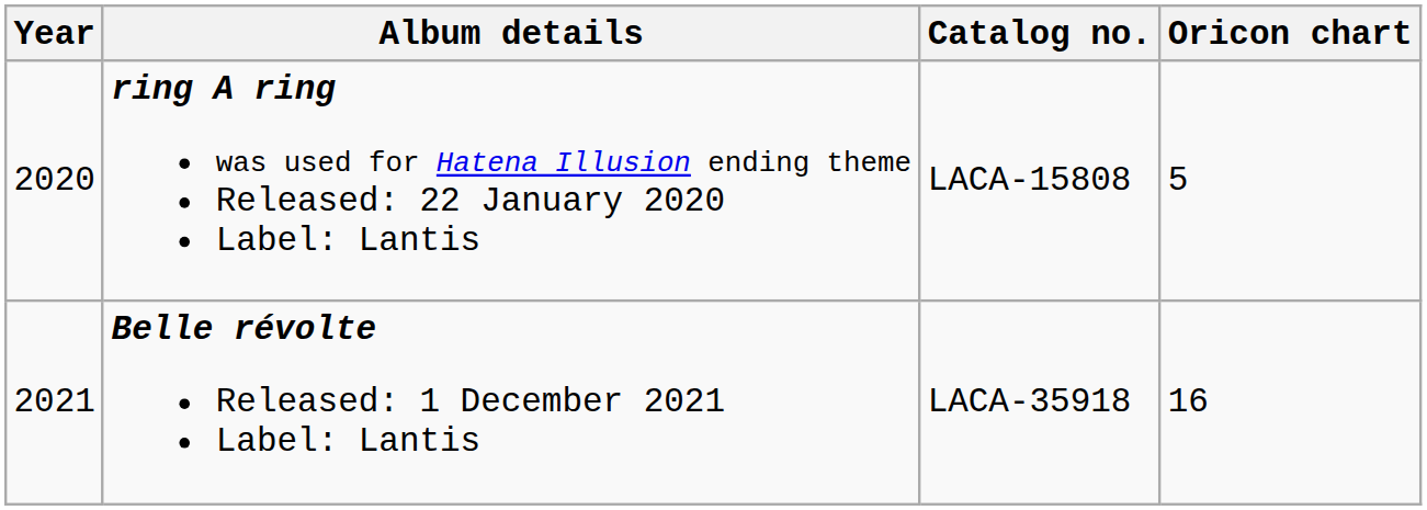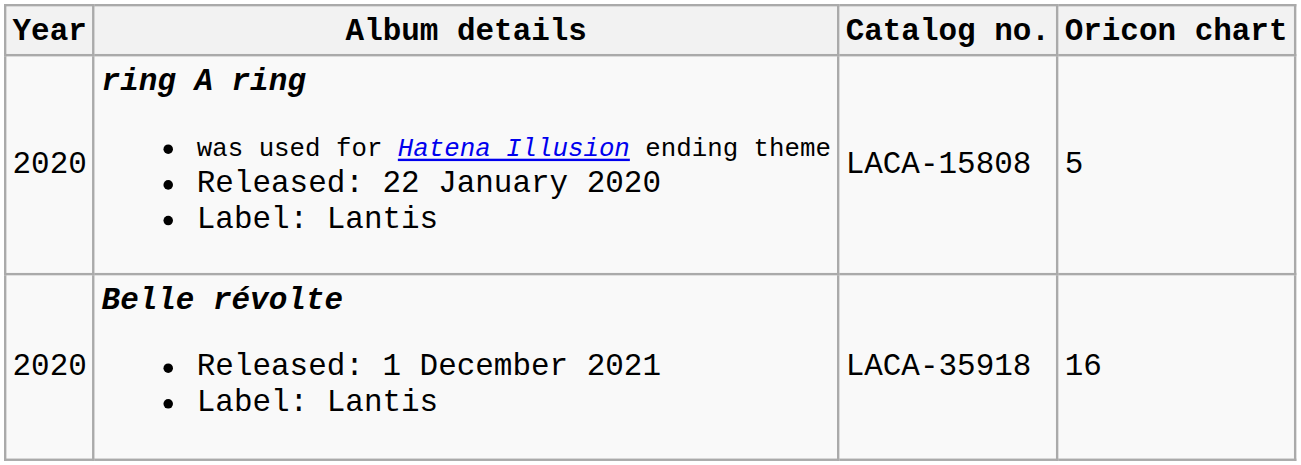Belle révolte Released: 1 December 2021 Label: Lantis | Year: 2021 -> 2020
